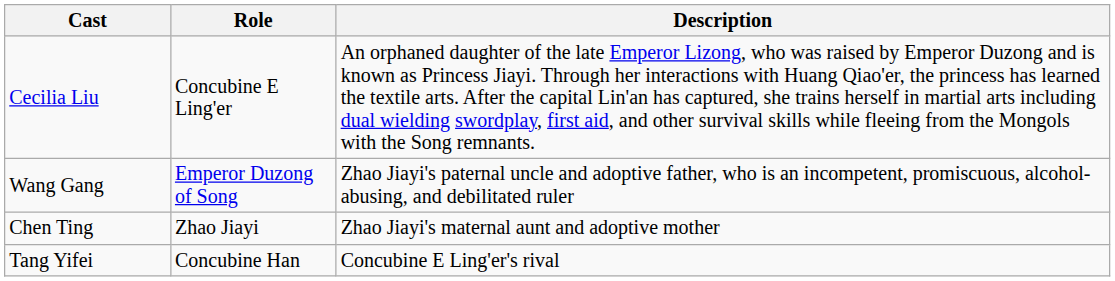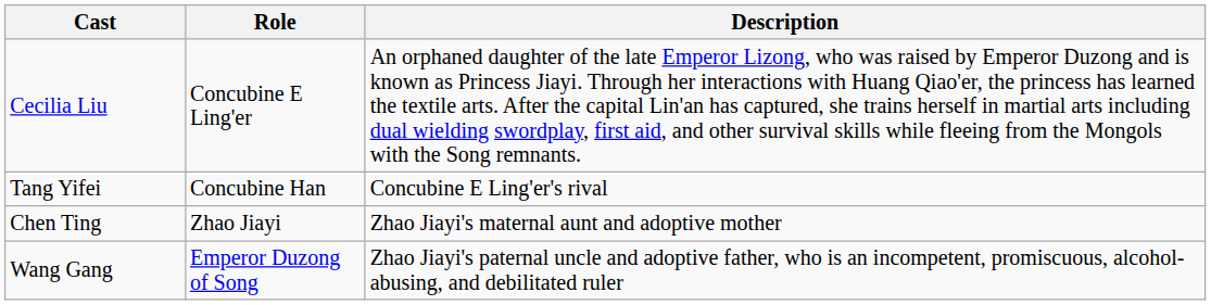rows swapped: Wang Gang <-> Tang Yifei
